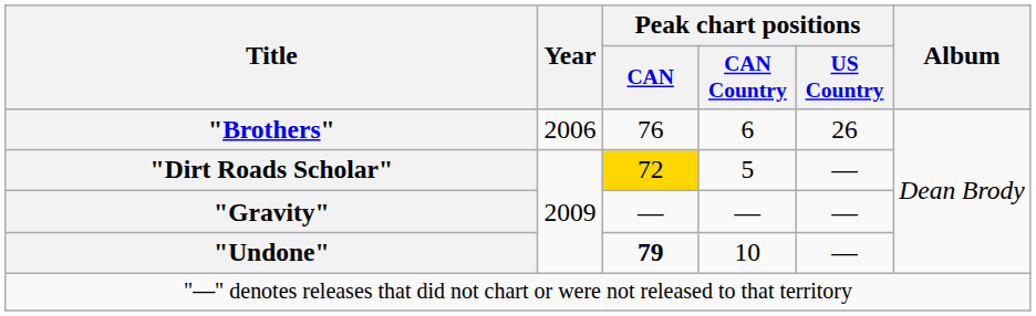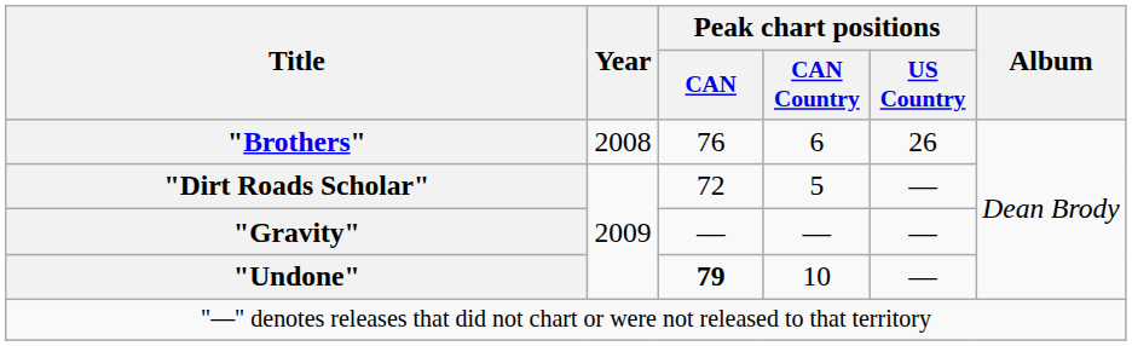"Brothers" | Year: 2006 -> 2008
"Dirt Roads Scholar" | Peak chart positions / CAN: gold background -> no background
